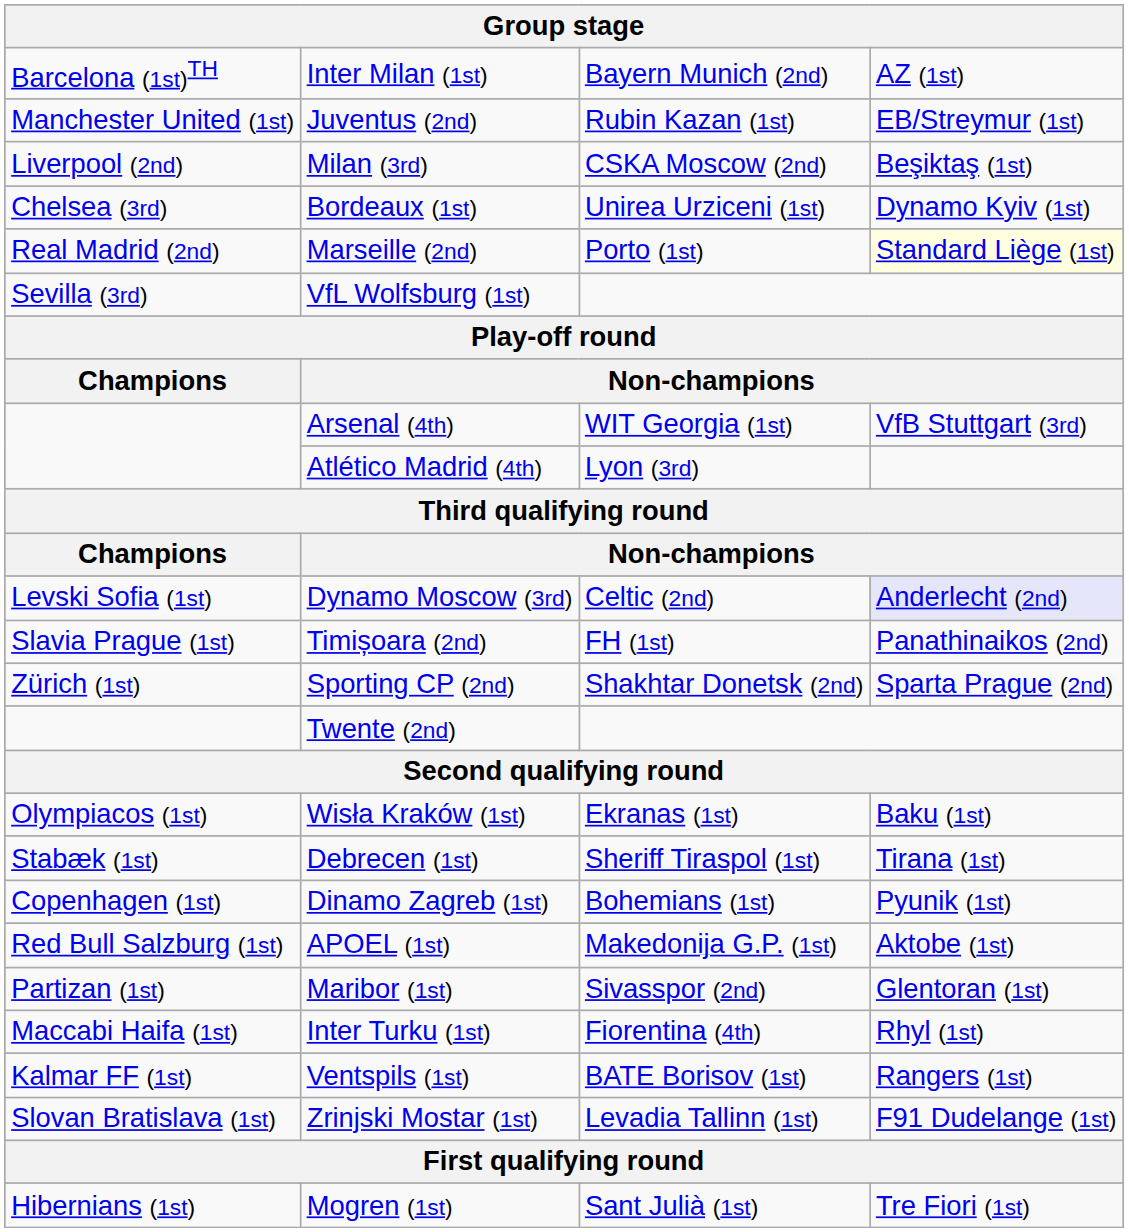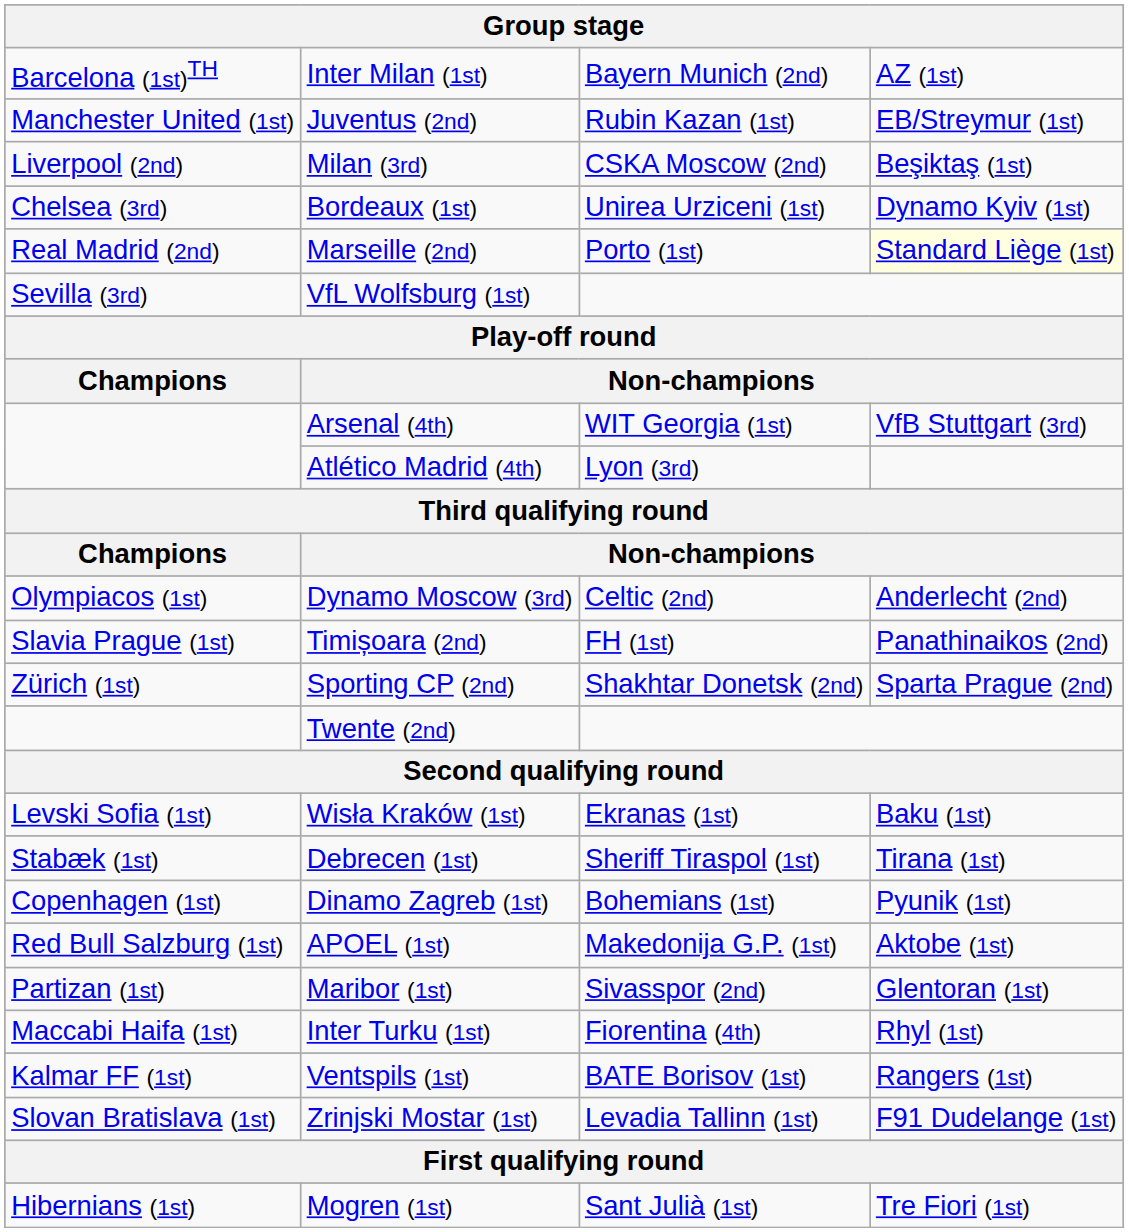Dynamo Moscow (3rd) | column 1: Levski Sofia (1st) -> Olympiacos (1st)
Dynamo Moscow (3rd) | column 4: lavender background -> no background
Wisła Kraków (1st) | column 1: Olympiacos (1st) -> Levski Sofia (1st)
